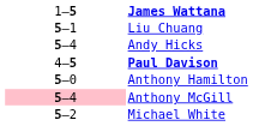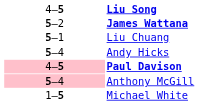+ row: 4–5 | Liu Song
James Wattana | column 2: 1–5 -> 5–2
Paul Davison | column 2: no background -> pink background
- row: 5–0 | Anthony Hamilton
Michael White | column 2: 5–2 -> 1–5
